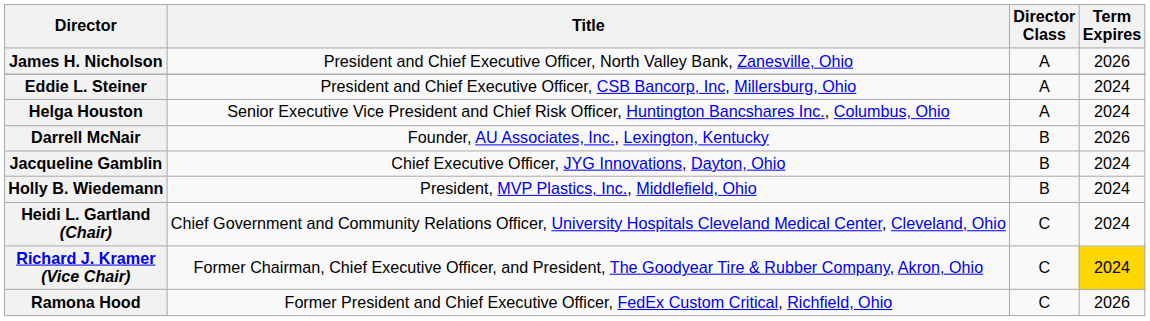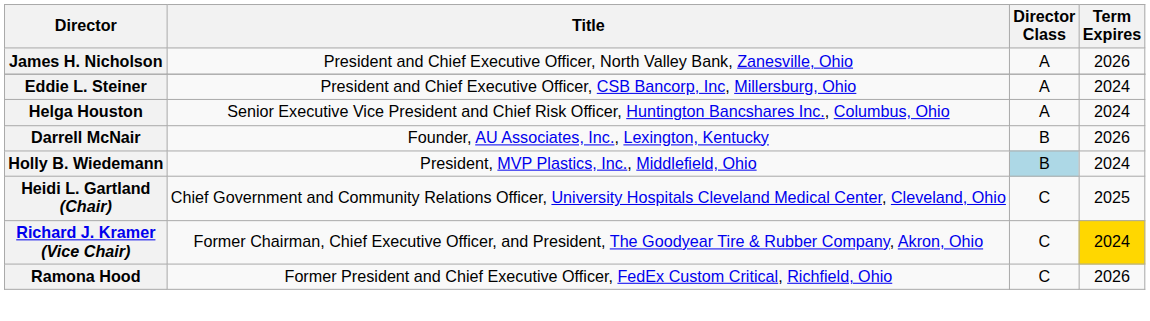- row: Jacqueline Gamblin | Chief Executive Officer, JYG Innovations, Dayton, Ohio | B | 2024
Holly B. Wiedemann | Director Class: no background -> lightblue background
Heidi L. Gartland (Chair) | Term Expires: 2024 -> 2025
